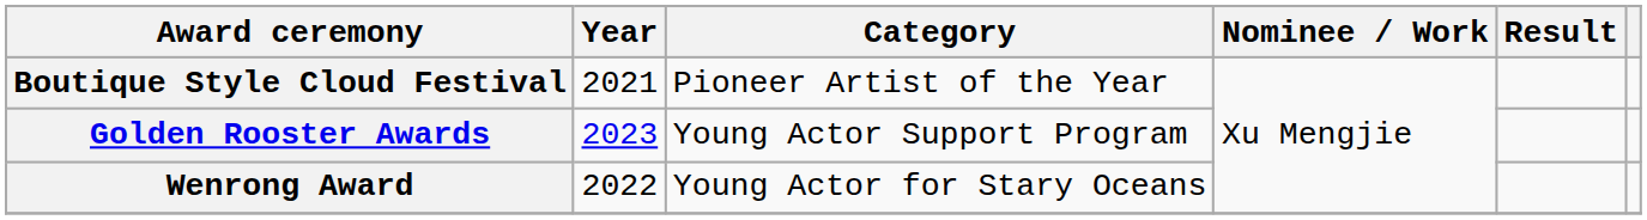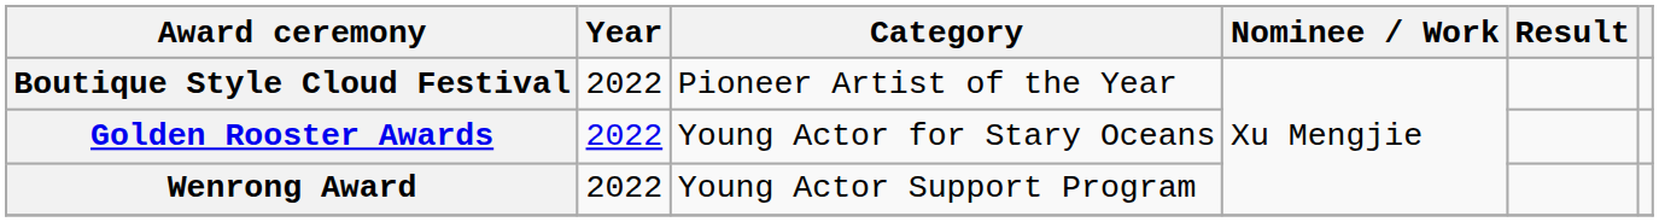Boutique Style Cloud Festival | Year: 2021 -> 2022
Golden Rooster Awards | Year: 2023 -> 2022
Golden Rooster Awards | Category: Young Actor Support Program -> Young Actor for Stary Oceans
Wenrong Award | Category: Young Actor for Stary Oceans -> Young Actor Support Program
